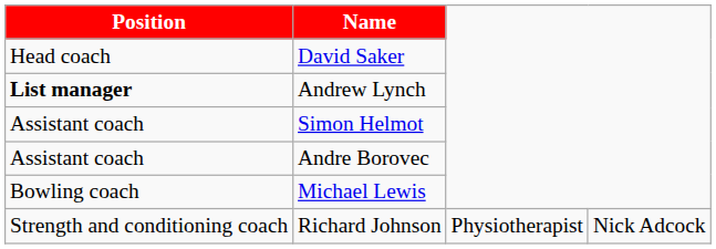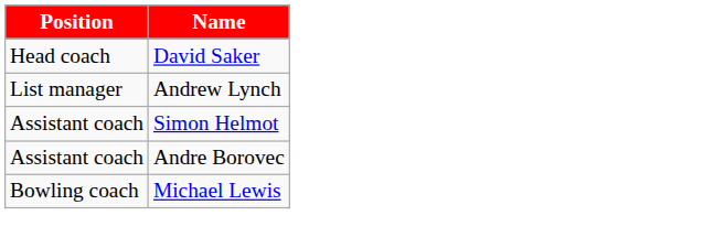Andrew Lynch | Position: bold -> normal
- row: Strength and conditioning coach | Richard Johnson | Physiotherapist | Nick Adcock
